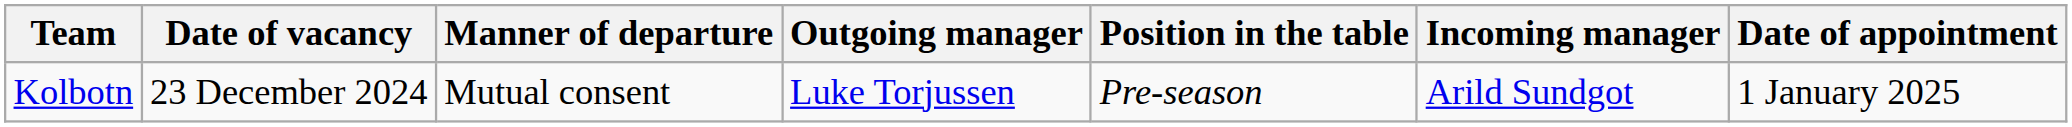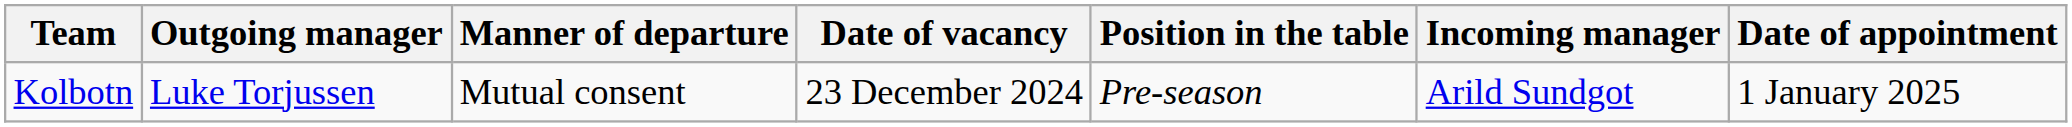columns swapped: Outgoing manager <-> Date of vacancy
